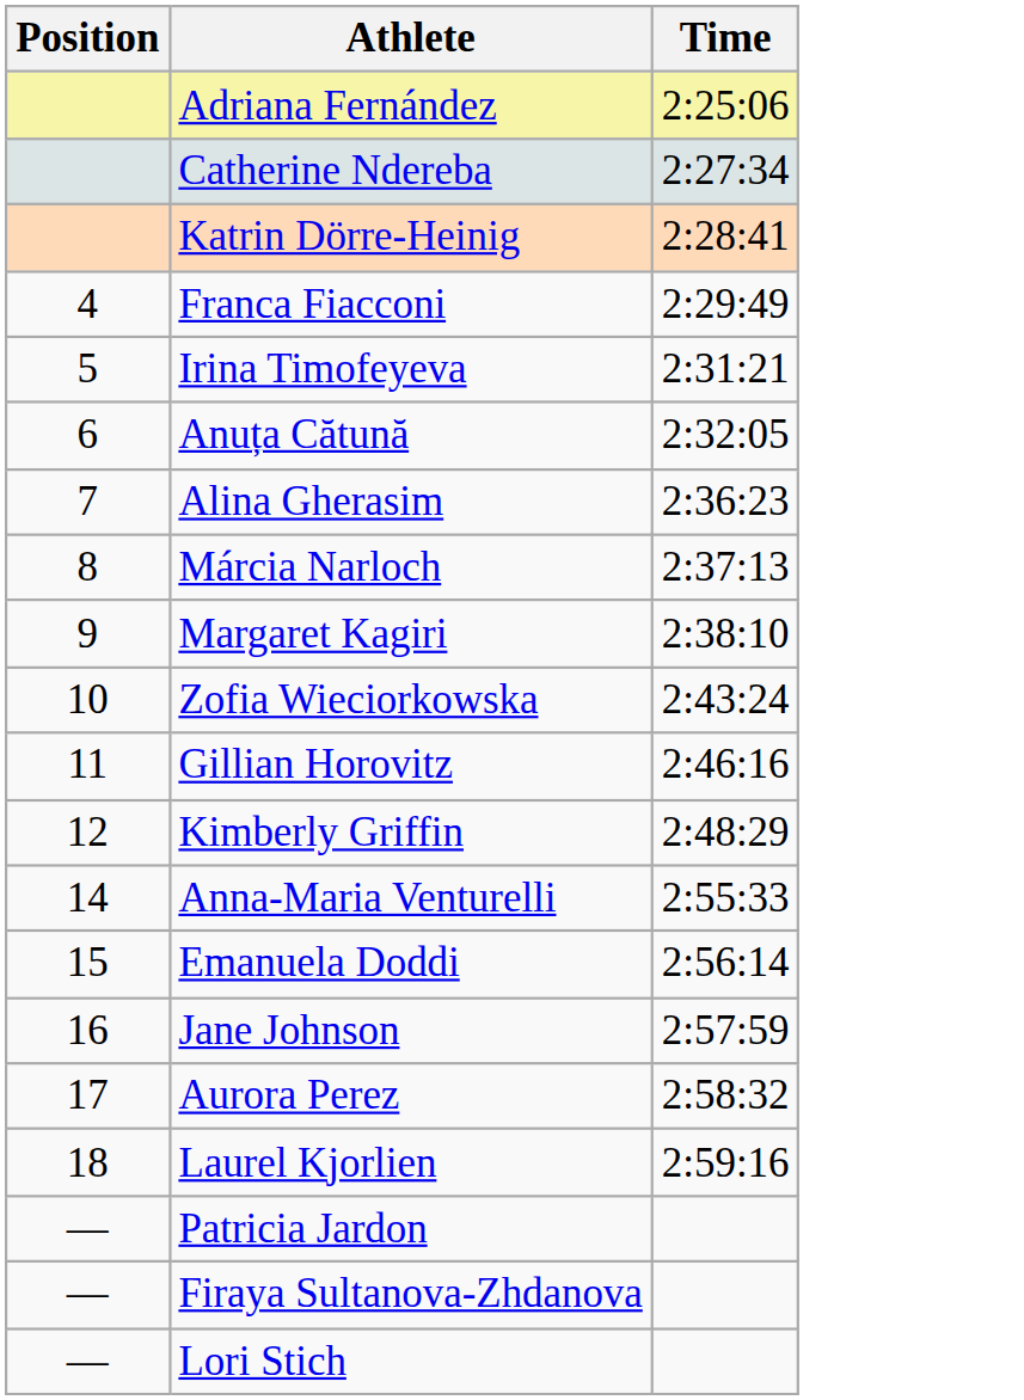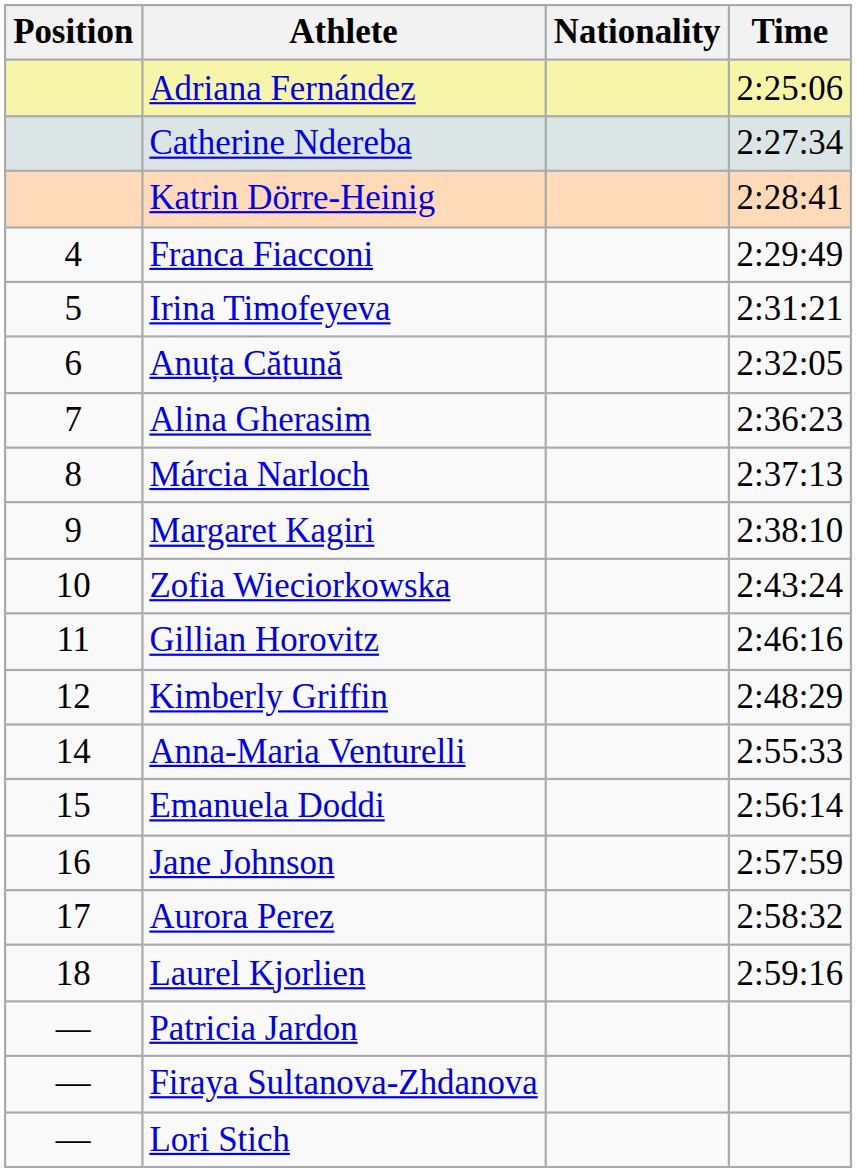+ column: Nationality
